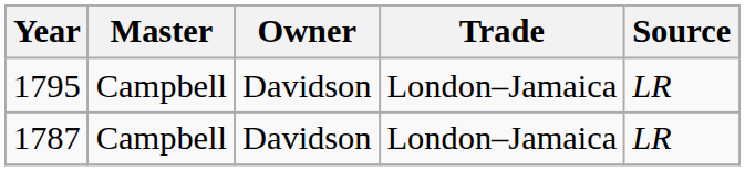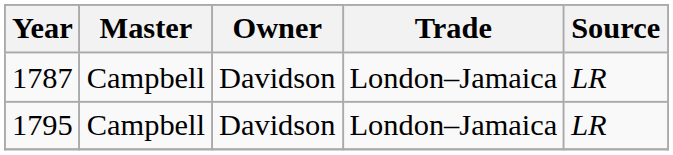rows swapped: 1787 <-> 1795
